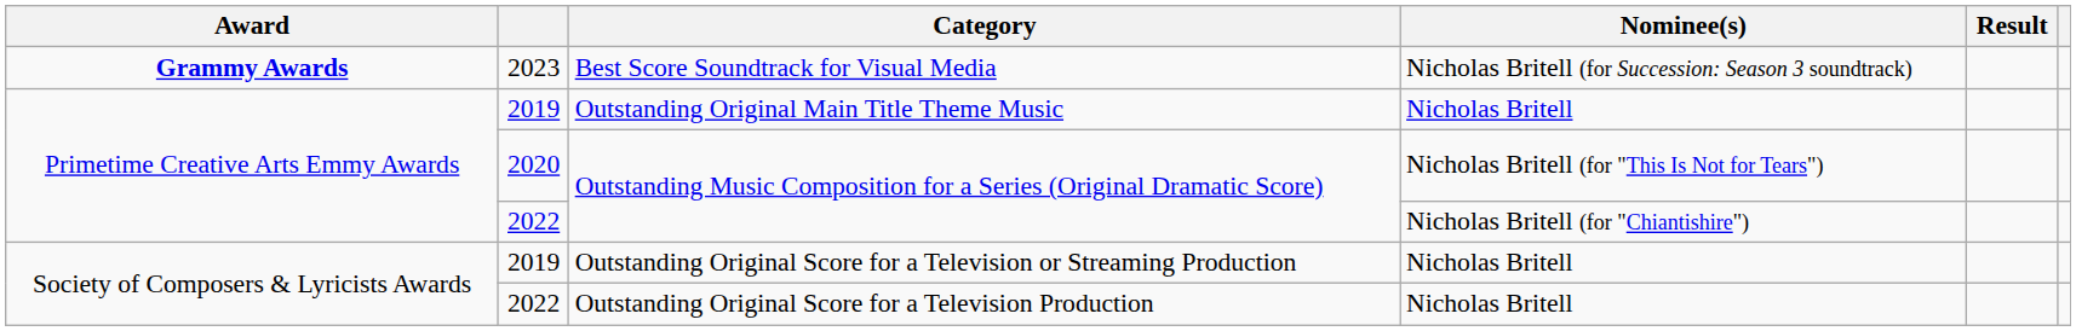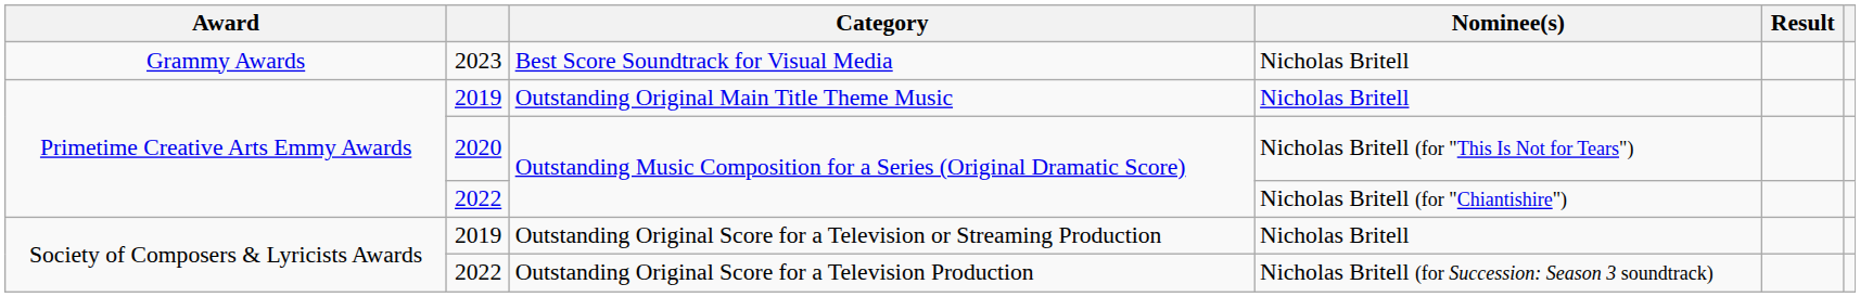Best Score Soundtrack for Visual Media | Award: bold -> normal
Best Score Soundtrack for Visual Media | Nominee(s): Nicholas Britell (for Succession: Season 3 soundtrack) -> Nicholas Britell
Outstanding Original Score for a Television Production | Nominee(s): Nicholas Britell -> Nicholas Britell (for Succession: Season 3 soundtrack)
